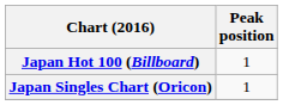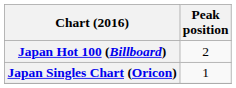Japan Hot 100 (Billboard) | Peak position: 1 -> 2
